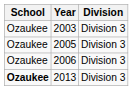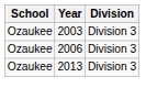- row: Ozaukee | 2005 | Division 3
2013 | School: bold -> normal
